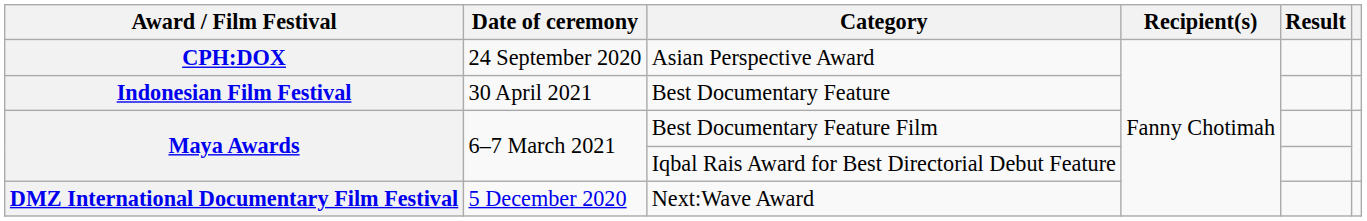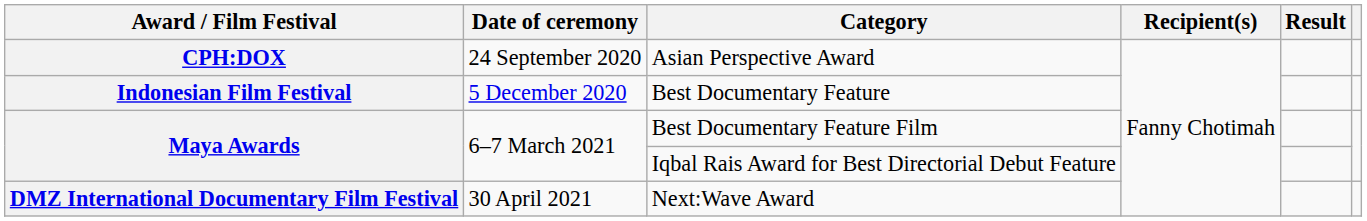Best Documentary Feature | Date of ceremony: 30 April 2021 -> 5 December 2020
Next:Wave Award | Date of ceremony: 5 December 2020 -> 30 April 2021
